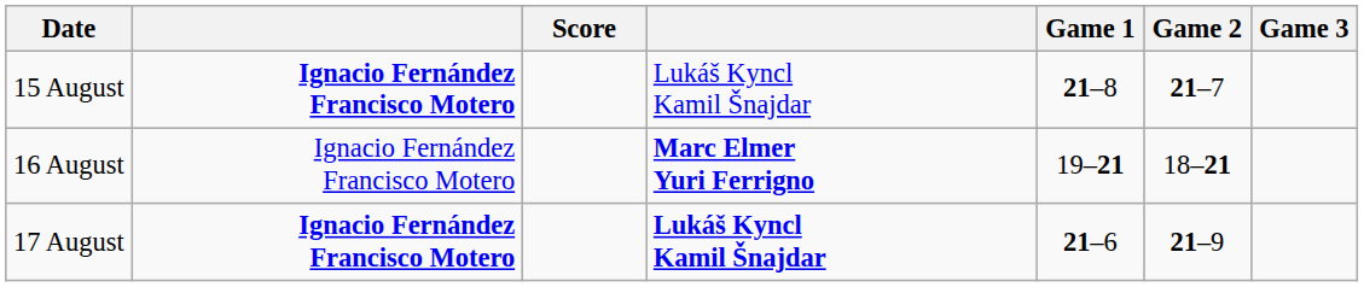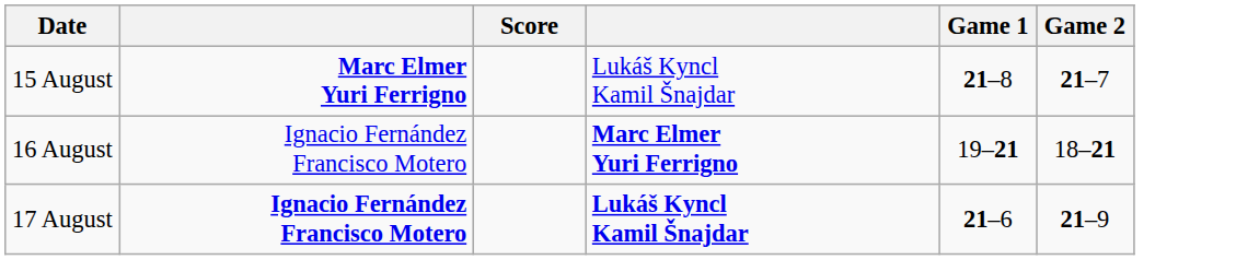- column: Game 3
15 August | column 2: Ignacio Fernández Francisco Motero -> Marc Elmer Yuri Ferrigno
